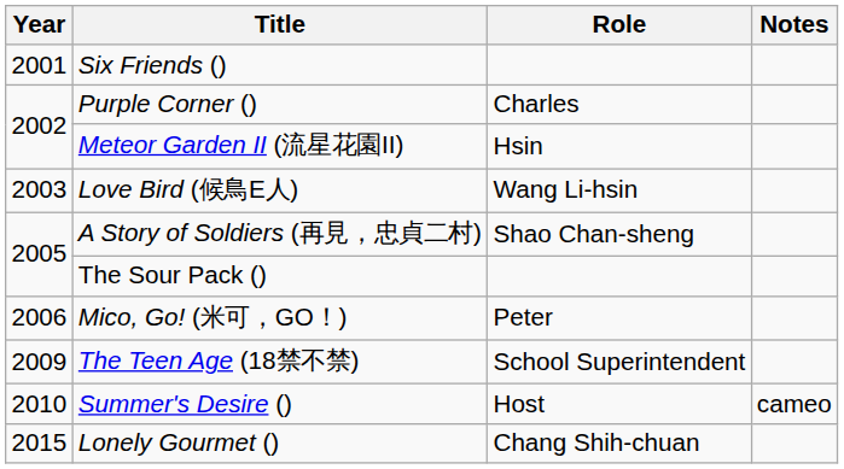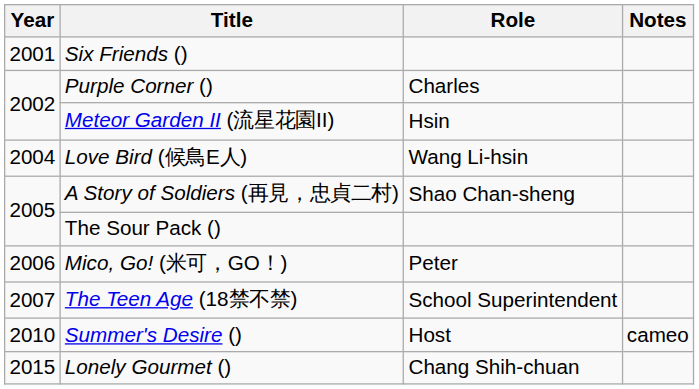Love Bird (候鳥E人) | Year: 2003 -> 2004
The Teen Age (18禁不禁) | Year: 2009 -> 2007
